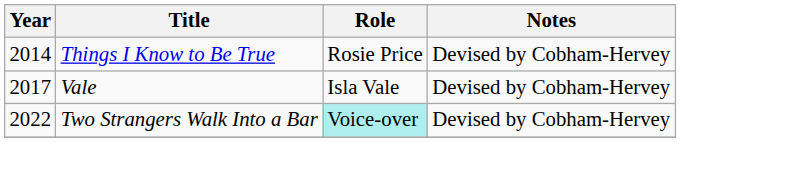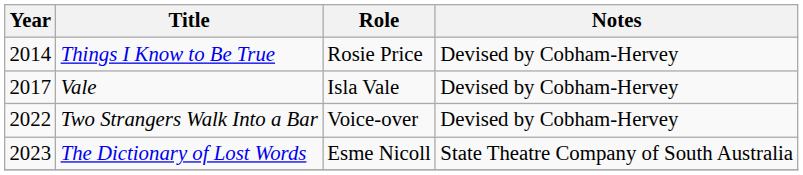Two Strangers Walk Into a Bar | Role: paleturquoise background -> no background
+ row: 2023 | The Dictionary of Lost Words | Esme Nicoll | State Theatre Company of South Australia
